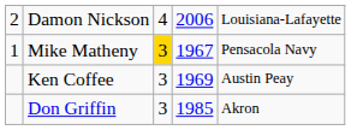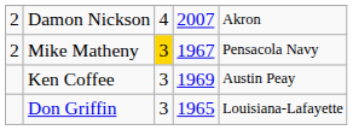Damon Nickson | column 4: 2006 -> 2007
Damon Nickson | column 5: Louisiana-Lafayette -> Akron
Mike Matheny | column 1: 1 -> 2
Don Griffin | column 4: 1985 -> 1965
Don Griffin | column 5: Akron -> Louisiana-Lafayette
